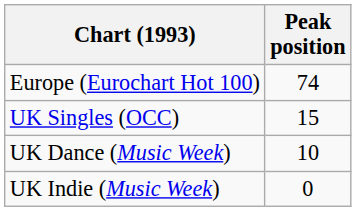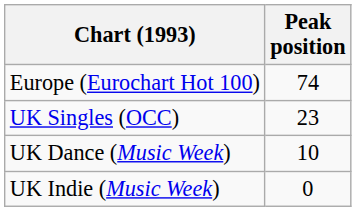UK Singles (OCC) | Peak position: 15 -> 23
